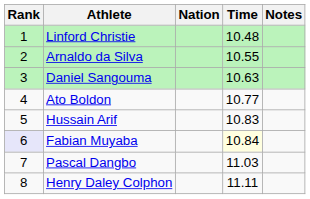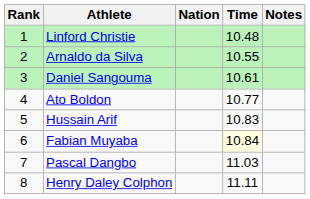Daniel Sangouma | Time: 10.63 -> 10.61
Fabian Muyaba | Rank: lavender background -> no background
